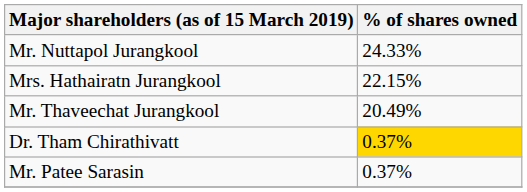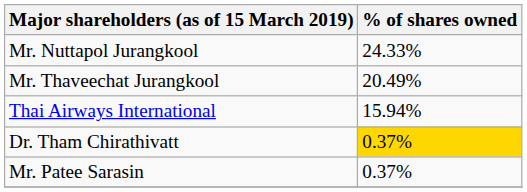- row: Mrs. Hathairatn Jurangkool | 22.15%
+ row: Thai Airways International | 15.94%
